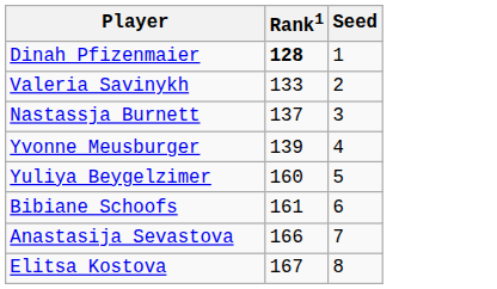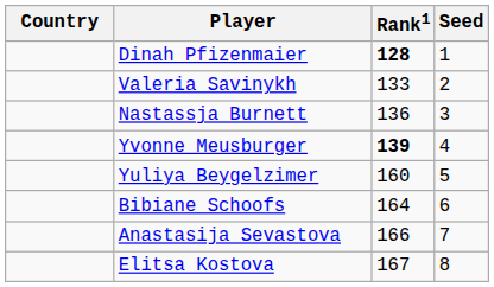+ column: Country
Nastassja Burnett | Rank1: 137 -> 136
Yvonne Meusburger | Rank1: normal -> bold
Bibiane Schoofs | Rank1: 161 -> 164
